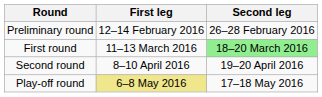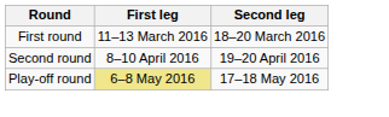- row: Preliminary round | 12–14 February 2016 | 26–28 February 2016
First round | Second leg: lightgreen background -> no background
